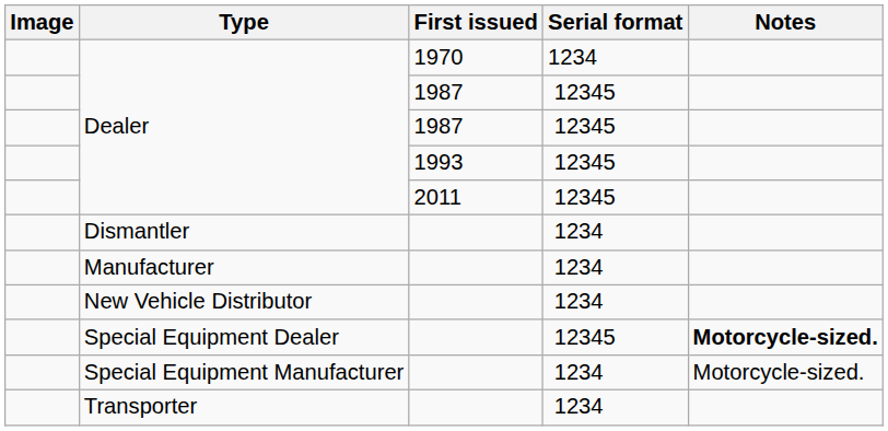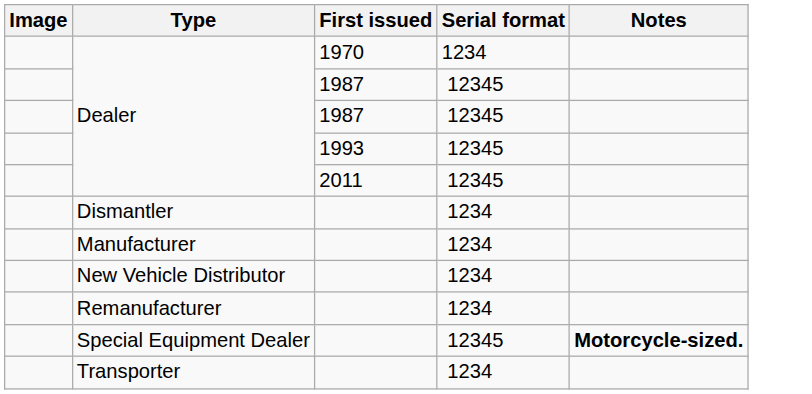+ row: Remanufacturer | 1234
- row: Special Equipment Manufacturer | 1234 | Motorcycle-sized.
